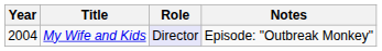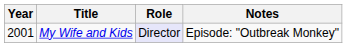My Wife and Kids | Year: 2004 -> 2001
